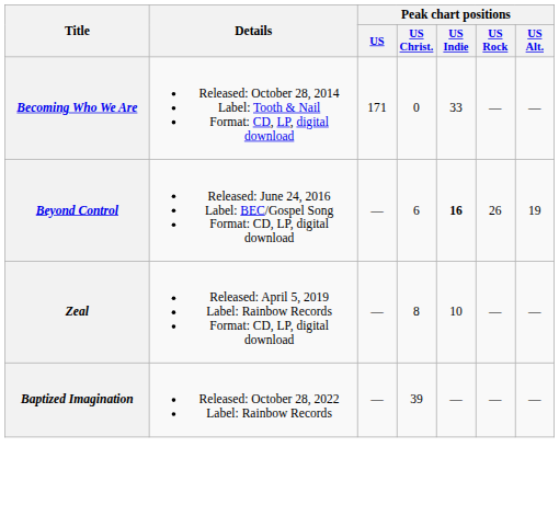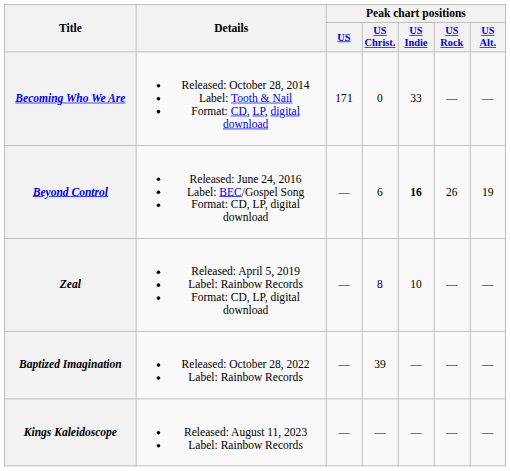+ row: Kings Kaleidoscope | Released: August 11, 2023 Label: Rainbow Records | — | — | — | — | —
